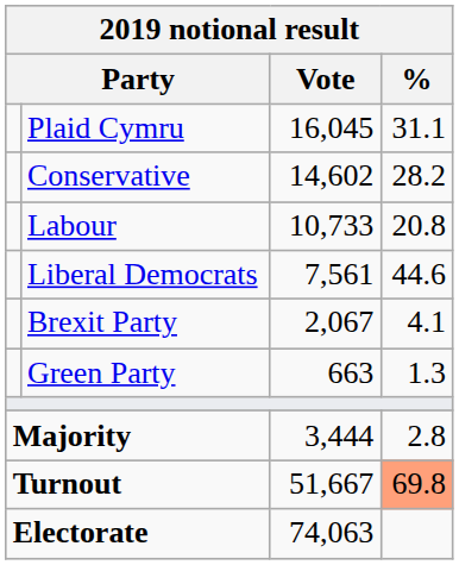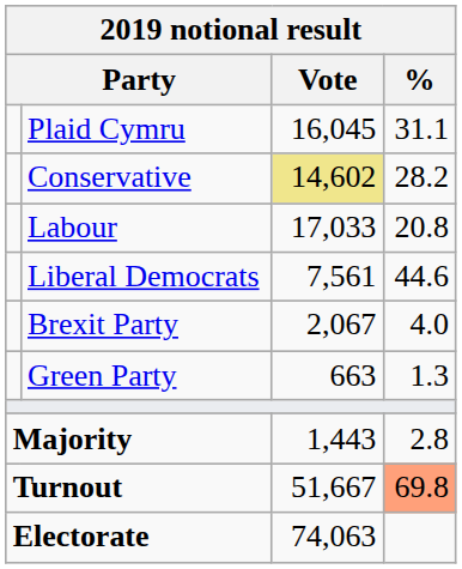Conservative | Vote: no background -> khaki background
Labour | Vote: 10,733 -> 17,033
Brexit Party | %: 4.1 -> 4.0
Majority | Vote: 3,444 -> 1,443
